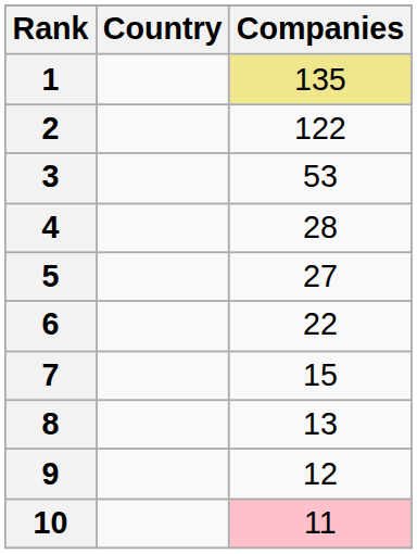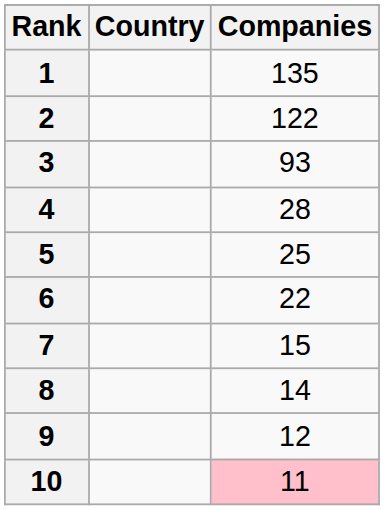1 | Companies: khaki background -> no background
3 | Companies: 53 -> 93
5 | Companies: 27 -> 25
8 | Companies: 13 -> 14
